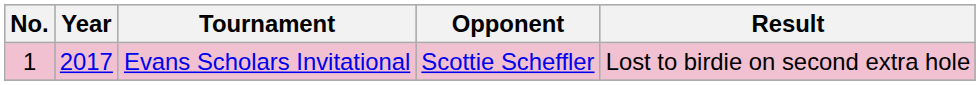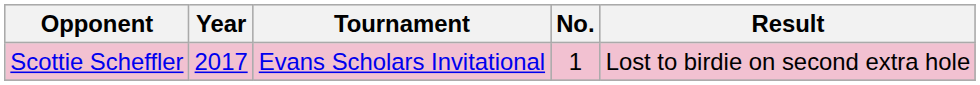columns swapped: No. <-> Opponent
